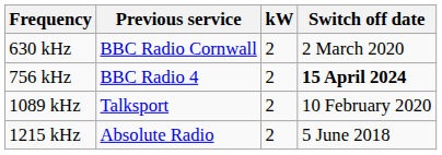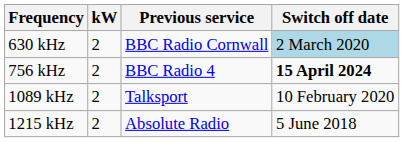columns swapped: kW <-> Previous service
630 kHz | Switch off date: no background -> lightblue background
